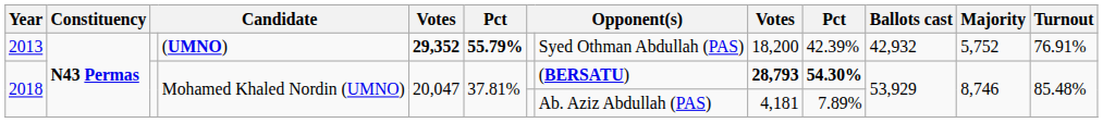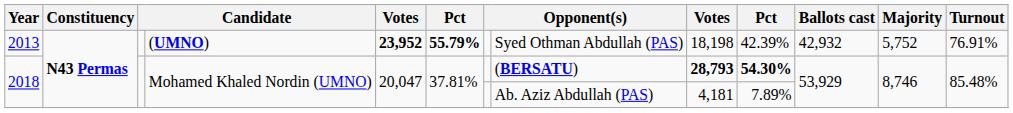2013 | column 5: 29,352 -> 23,952
2013 | column 9: 18,200 -> 18,198
